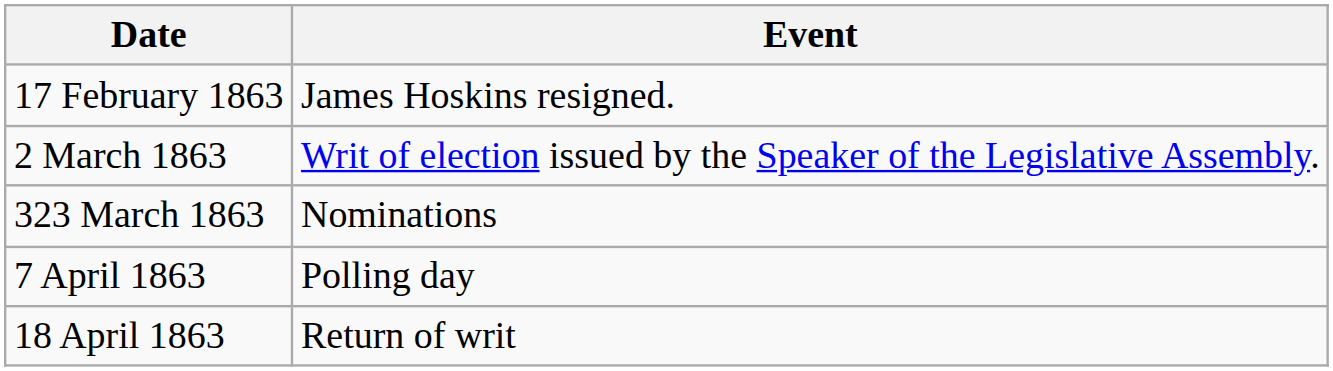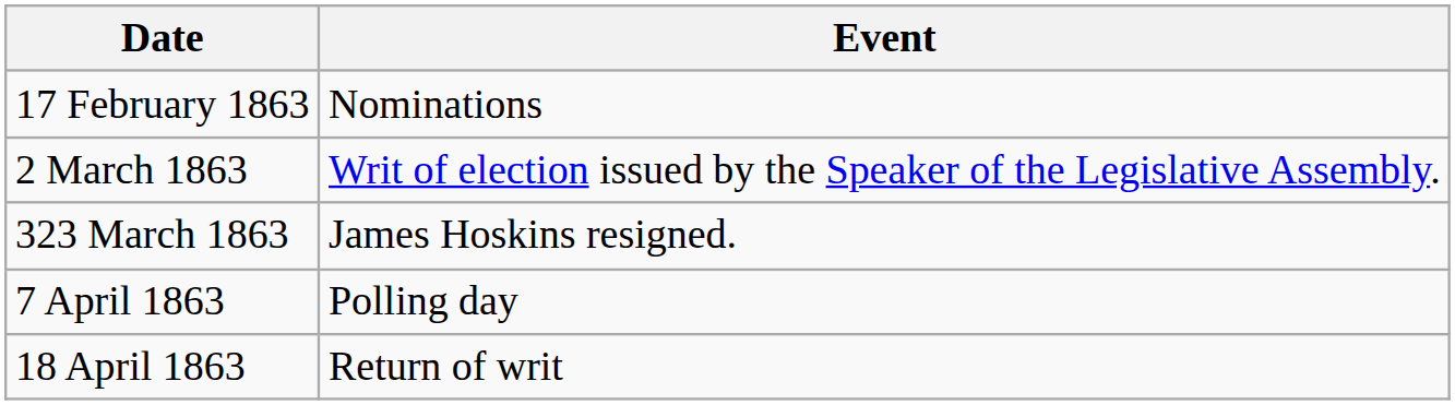17 February 1863 | Event: James Hoskins resigned. -> Nominations
323 March 1863 | Event: Nominations -> James Hoskins resigned.
